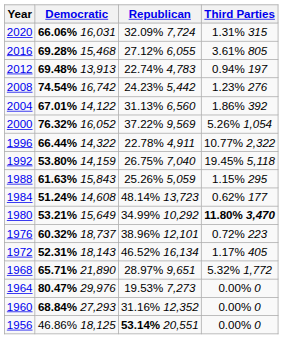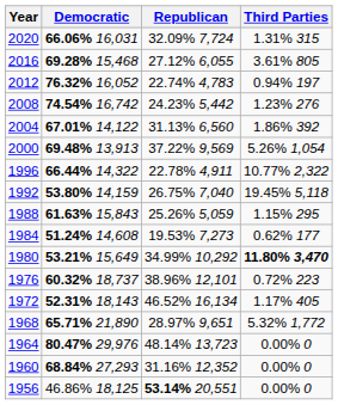2012 | Democratic: 69.48% 13,913 -> 76.32% 16,052
2000 | Democratic: 76.32% 16,052 -> 69.48% 13,913
1984 | Republican: 48.14% 13,723 -> 19.53% 7,273
1964 | Republican: 19.53% 7,273 -> 48.14% 13,723
